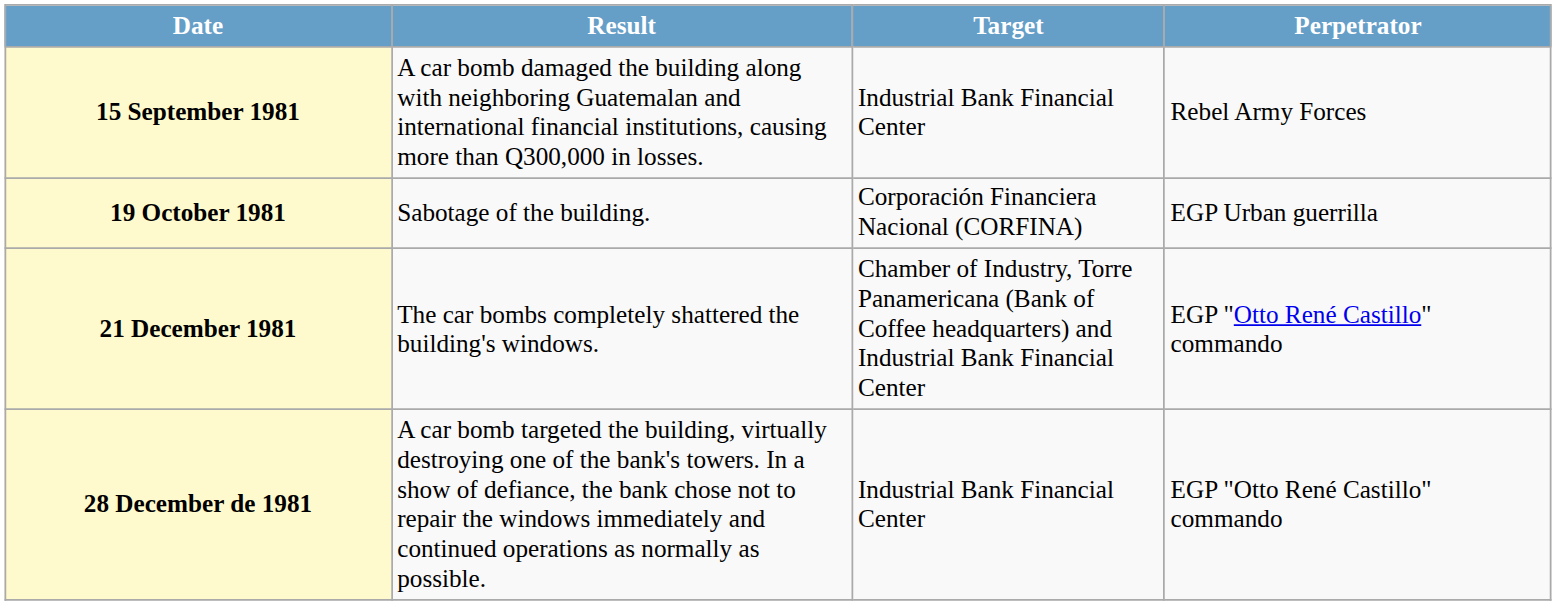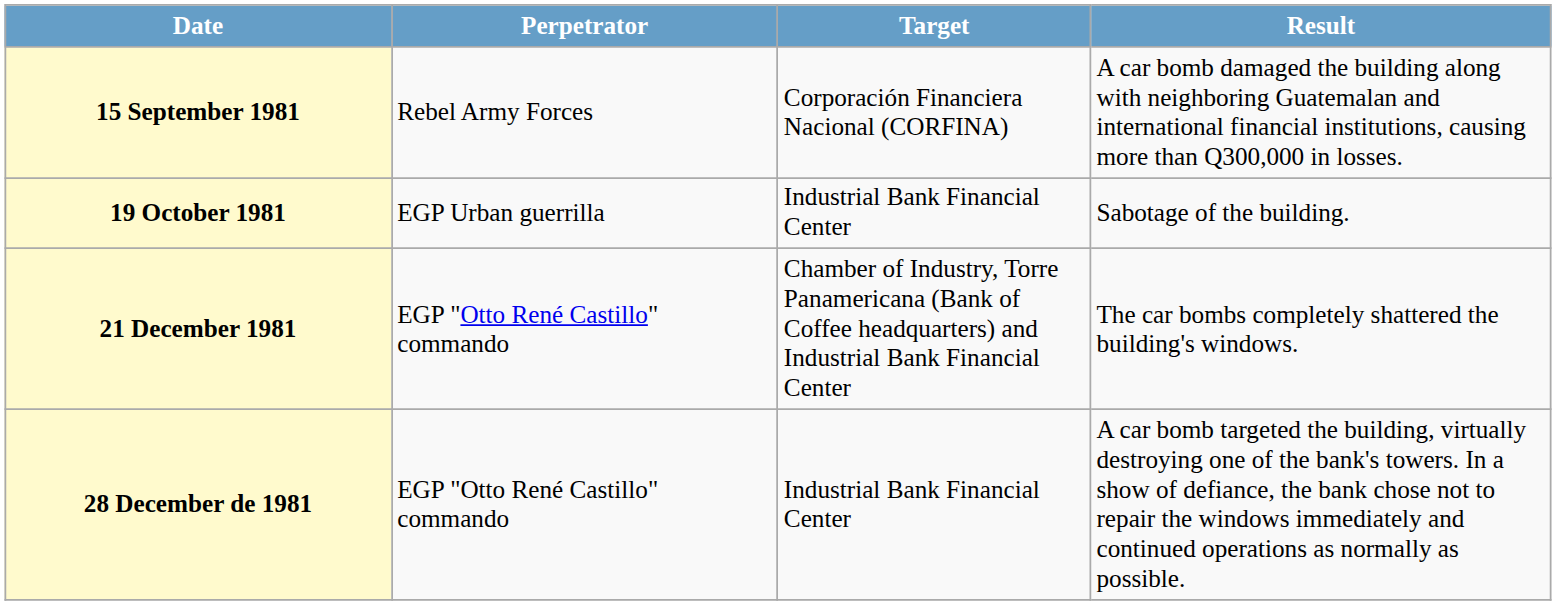columns swapped: Perpetrator <-> Result
15 September 1981 | Target: Industrial Bank Financial Center -> Corporación Financiera Nacional (CORFINA)
19 October 1981 | Target: Corporación Financiera Nacional (CORFINA) -> Industrial Bank Financial Center
